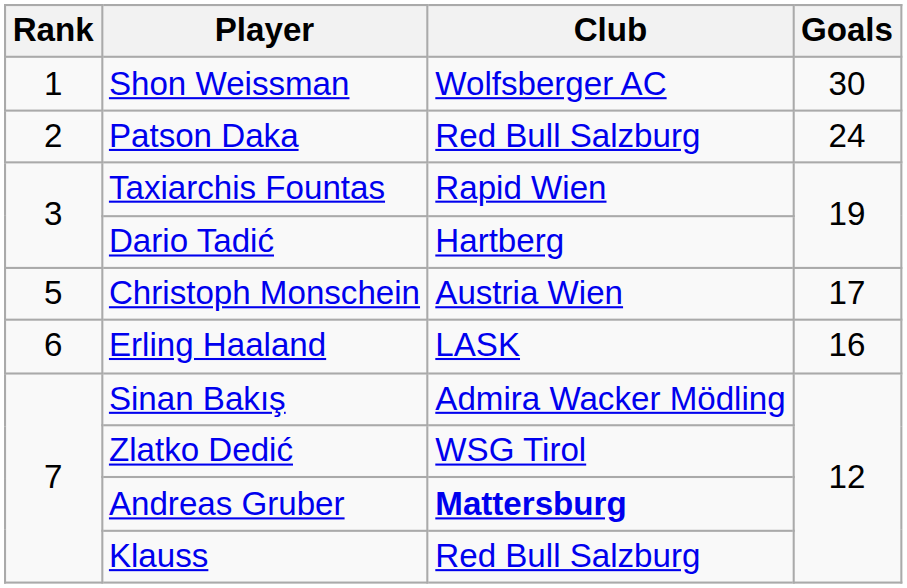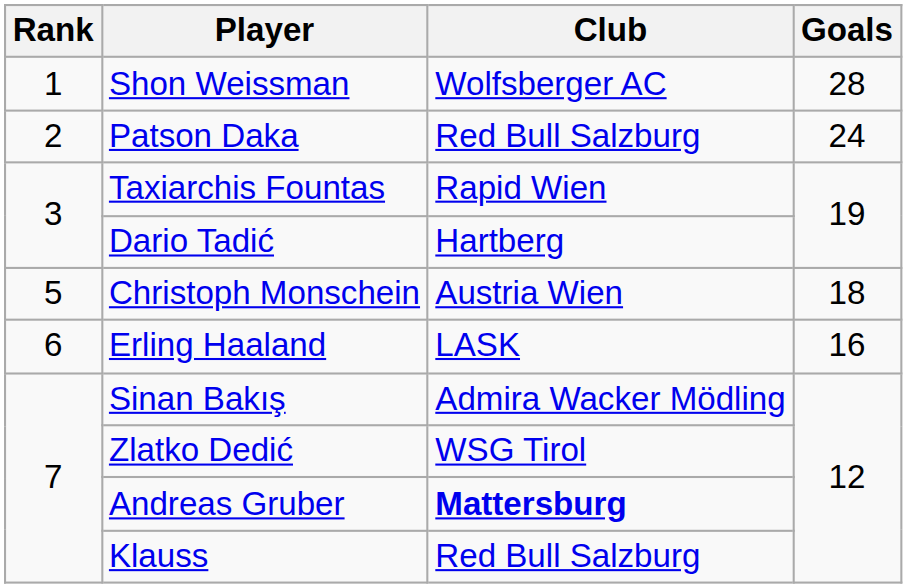Shon Weissman | Goals: 30 -> 28
Christoph Monschein | Goals: 17 -> 18
